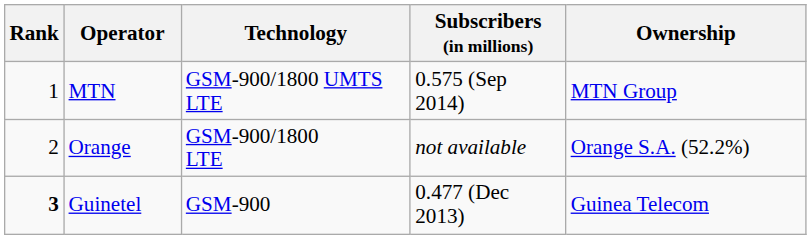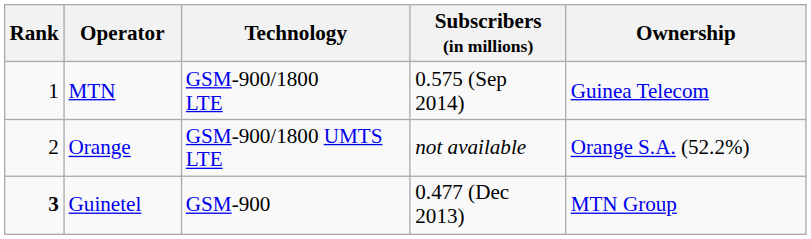MTN | Technology: GSM-900/1800 UMTS LTE -> GSM-900/1800 LTE
MTN | Ownership: MTN Group -> Guinea Telecom
Orange | Technology: GSM-900/1800 LTE -> GSM-900/1800 UMTS LTE
Guinetel | Ownership: Guinea Telecom -> MTN Group
